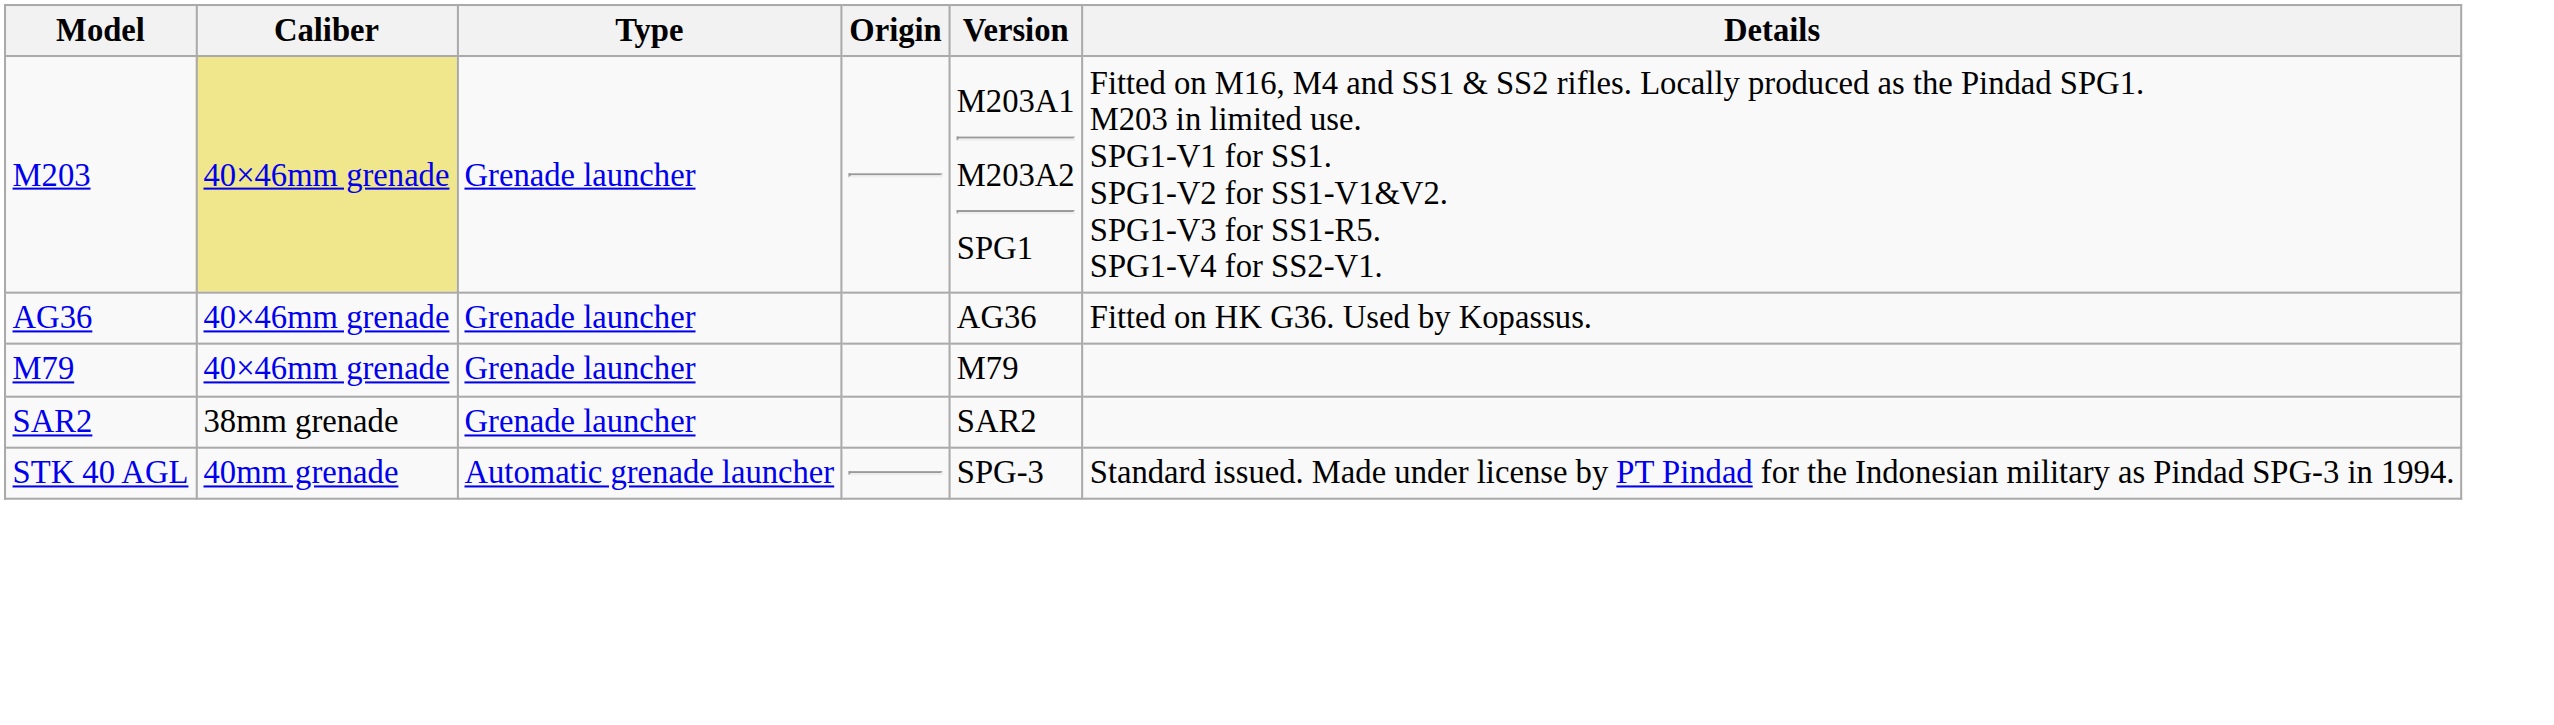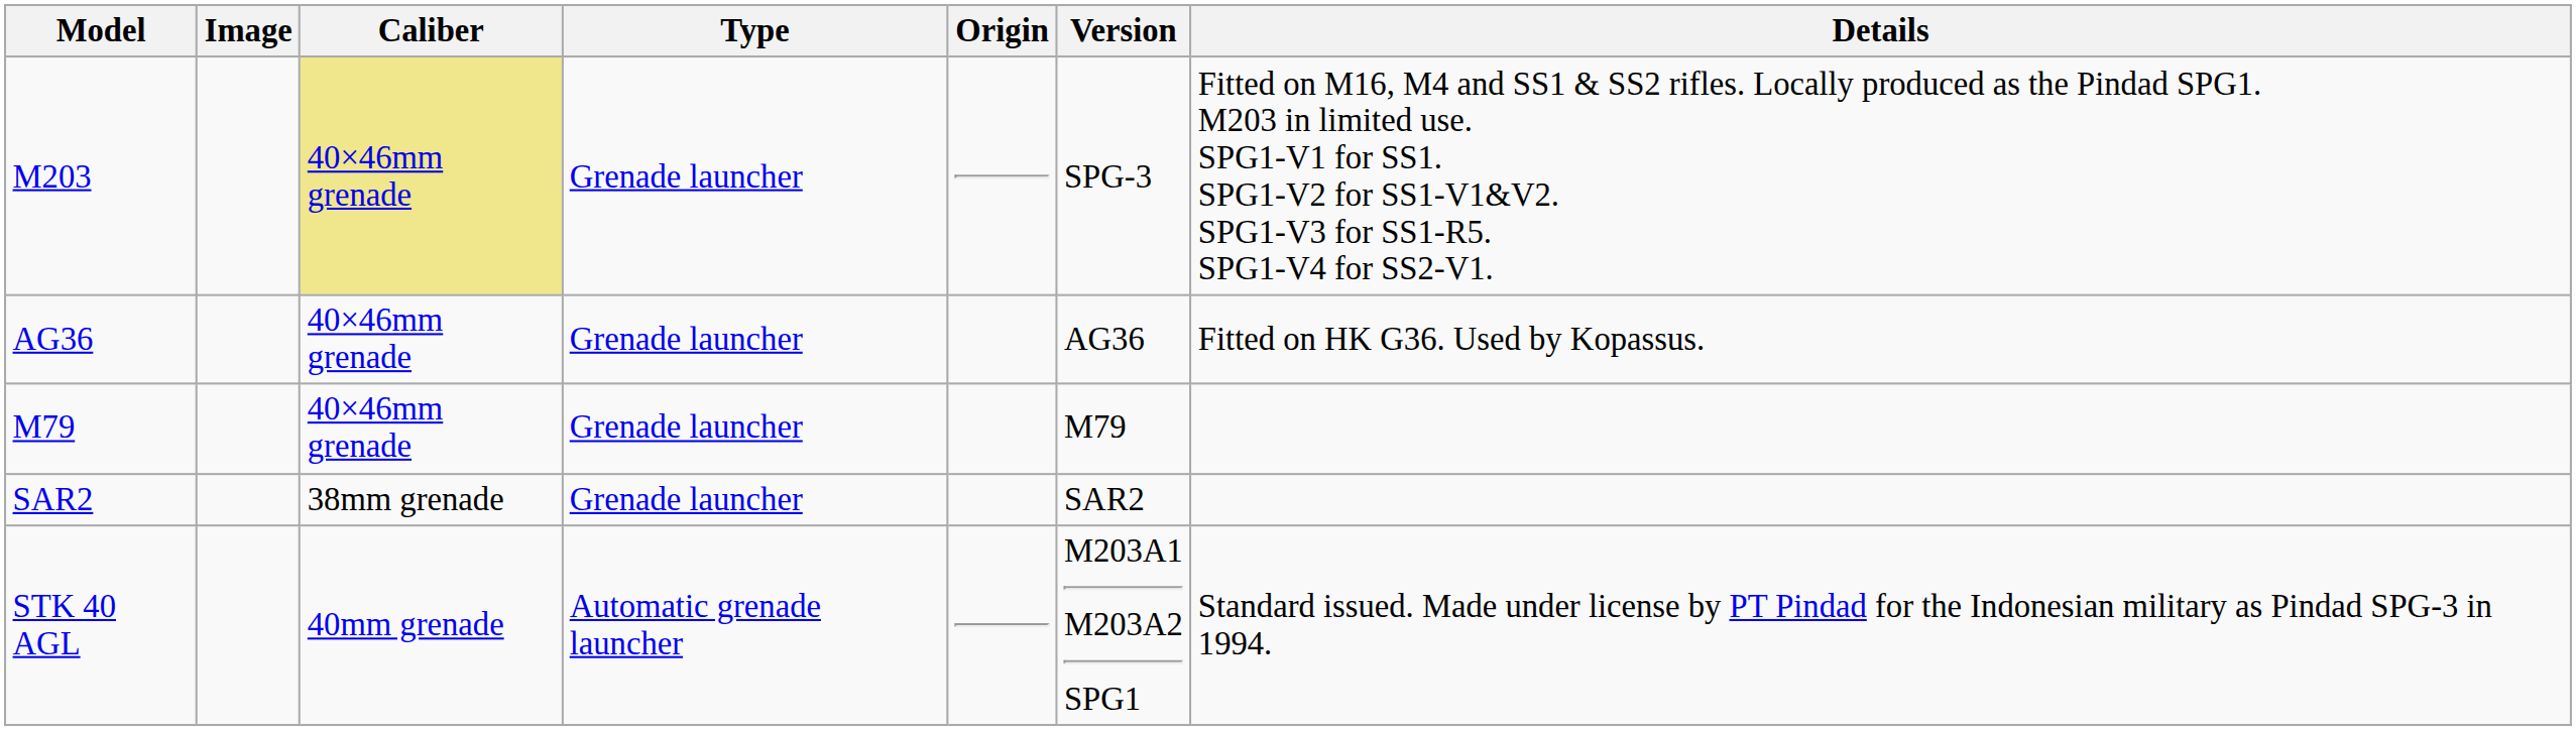+ column: Image
M203 | Version: M203A1 M203A2 SPG1 -> SPG-3
STK 40 AGL | Version: SPG-3 -> M203A1 M203A2 SPG1
